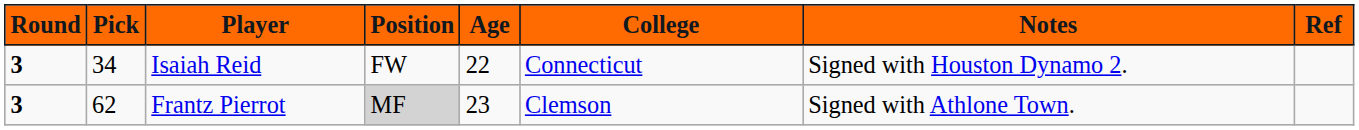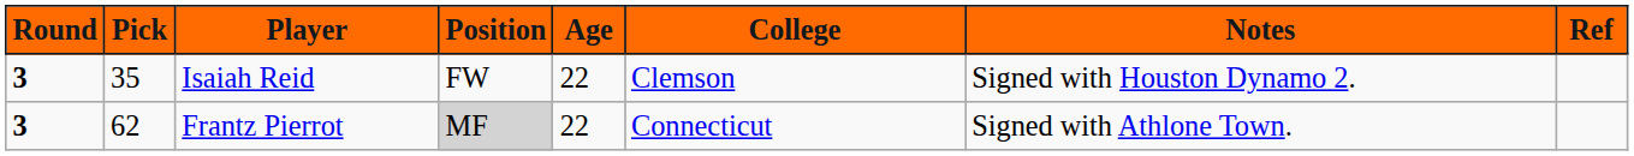Isaiah Reid | Pick: 34 -> 35
Isaiah Reid | College: Connecticut -> Clemson
Frantz Pierrot | Age: 23 -> 22
Frantz Pierrot | College: Clemson -> Connecticut
